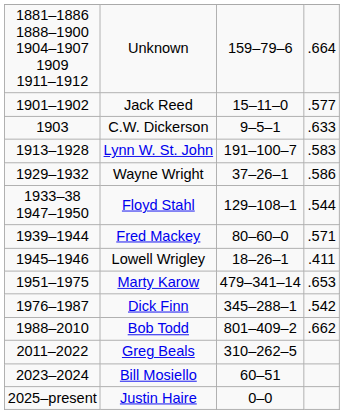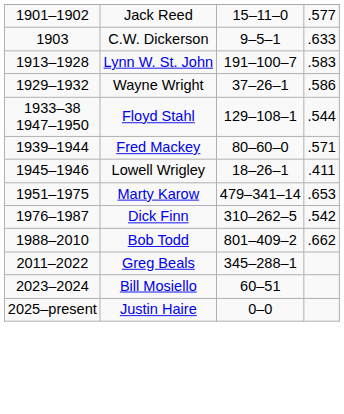- row: 1881–1886 1888–1900 1904–1907 1909 1911–1912 | Unknown | 159–79–6 | .664
Dick Finn | column 3: 345–288–1 -> 310–262–5
Greg Beals | column 3: 310–262–5 -> 345–288–1
